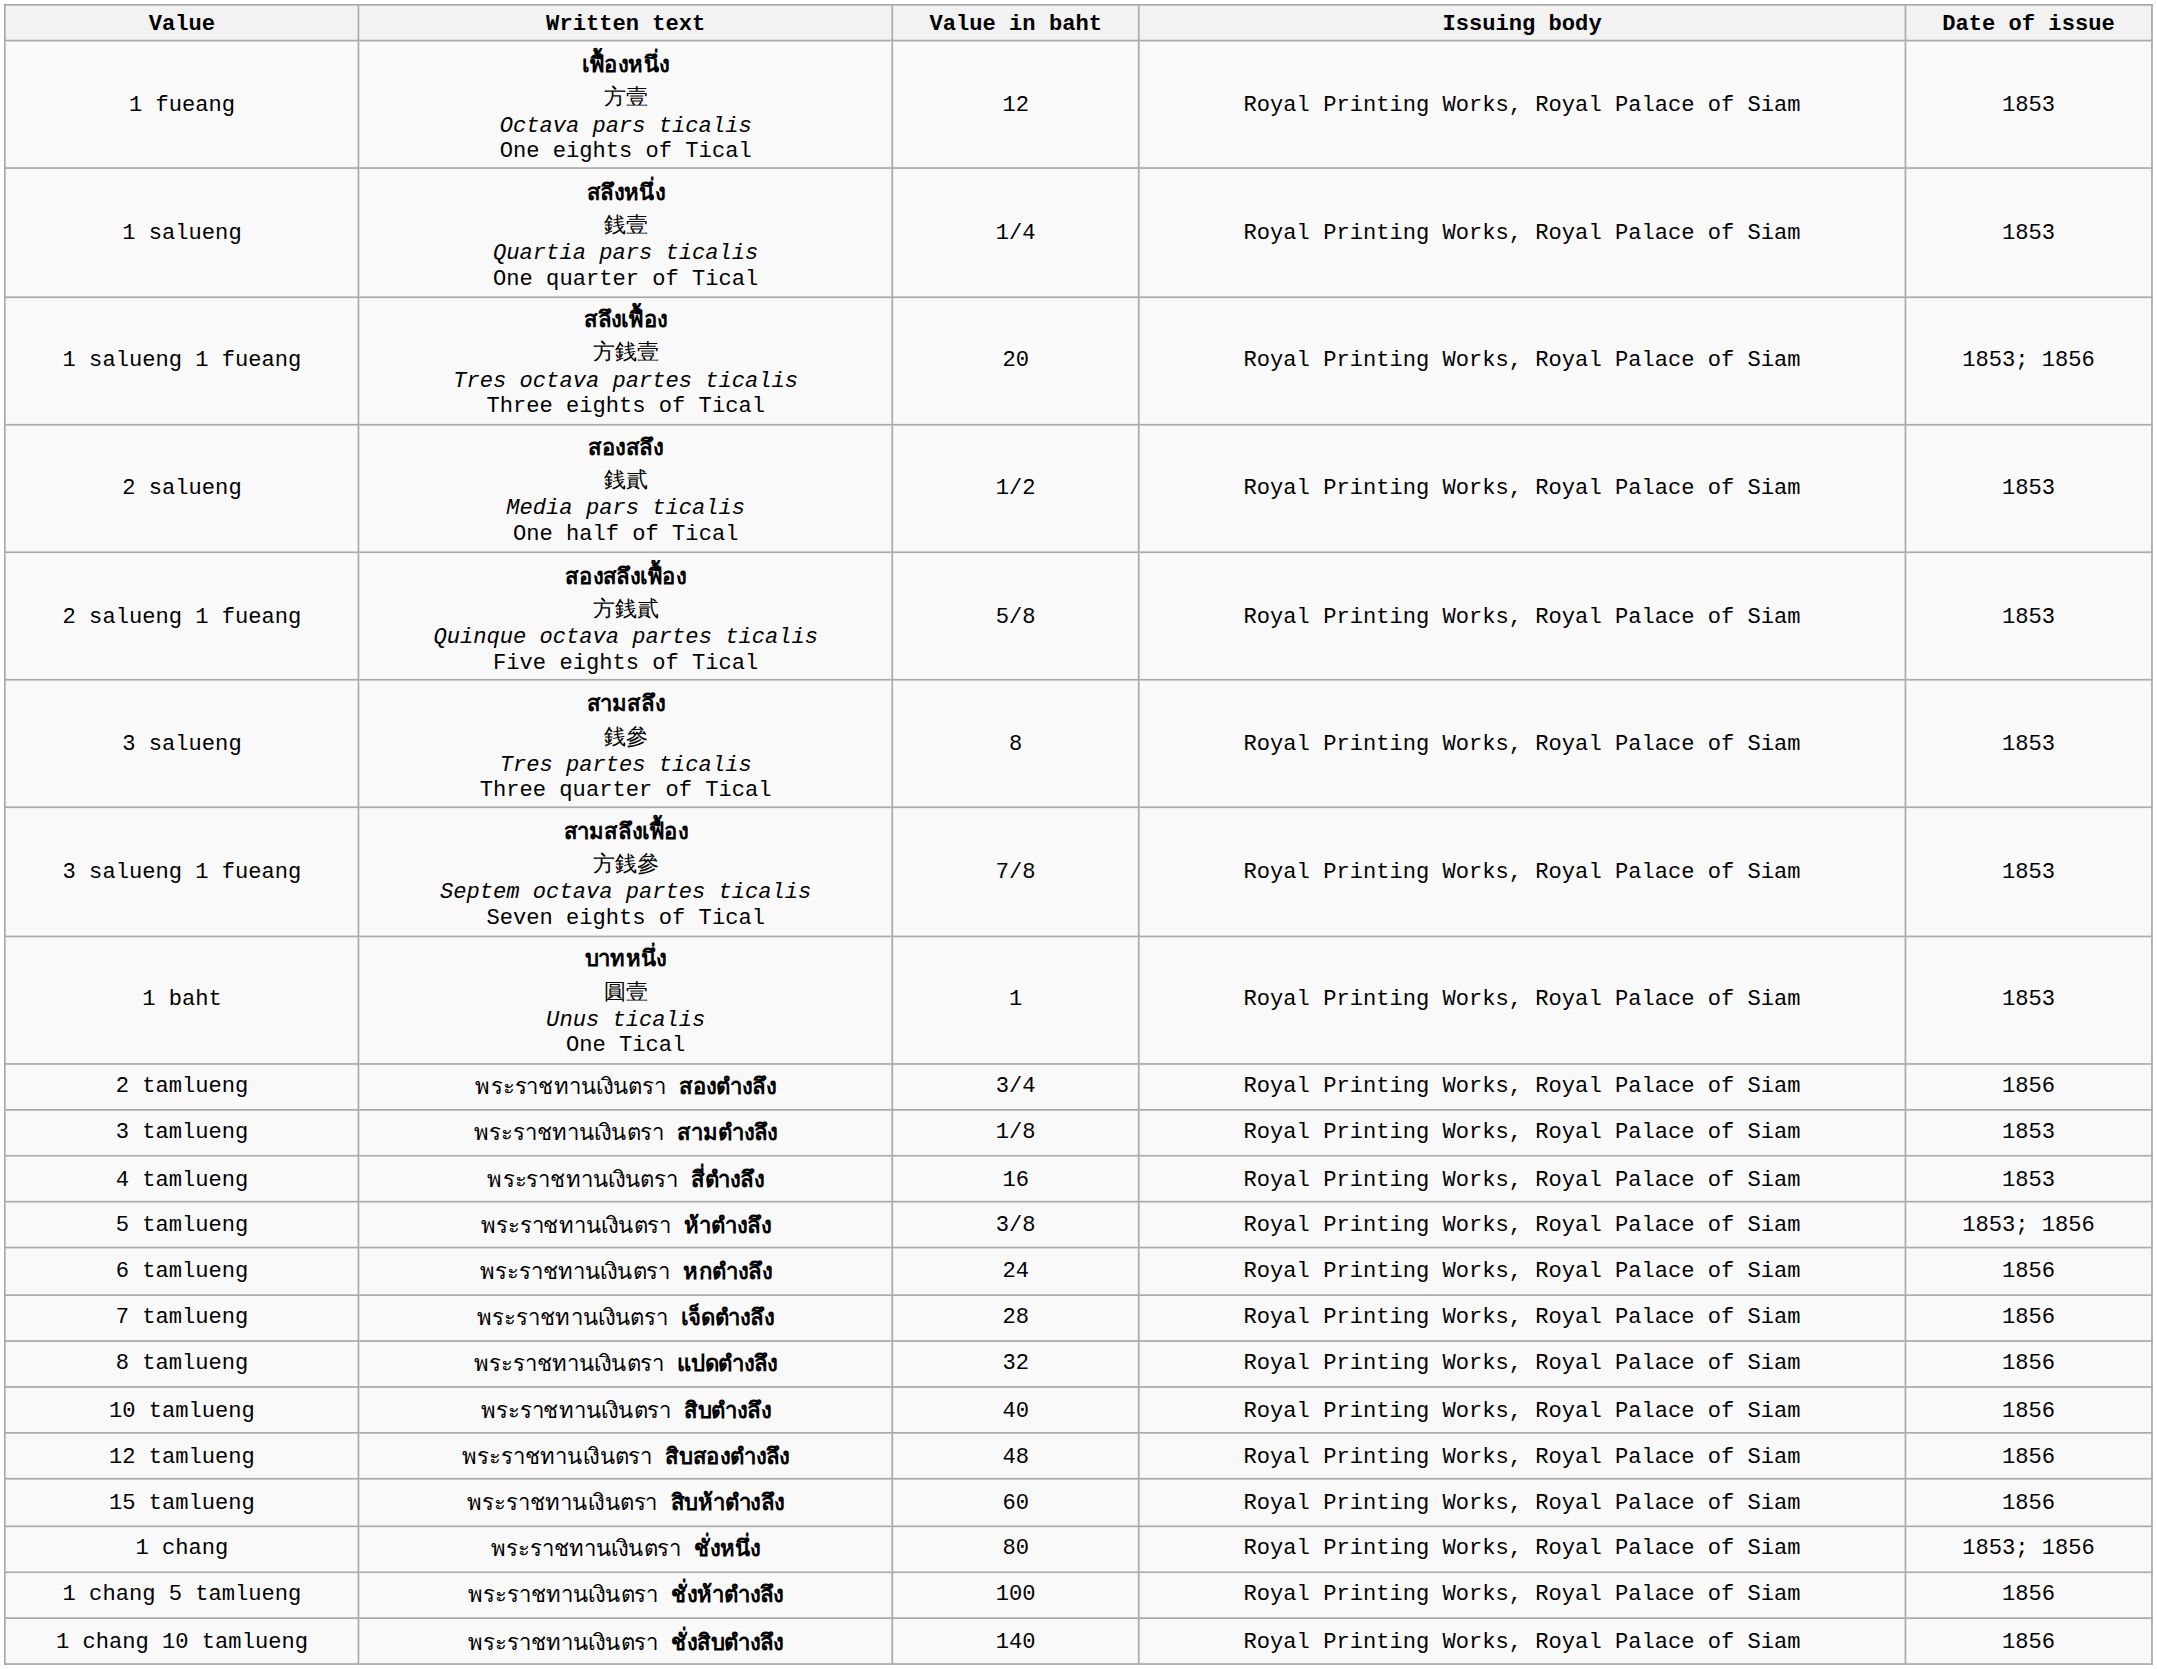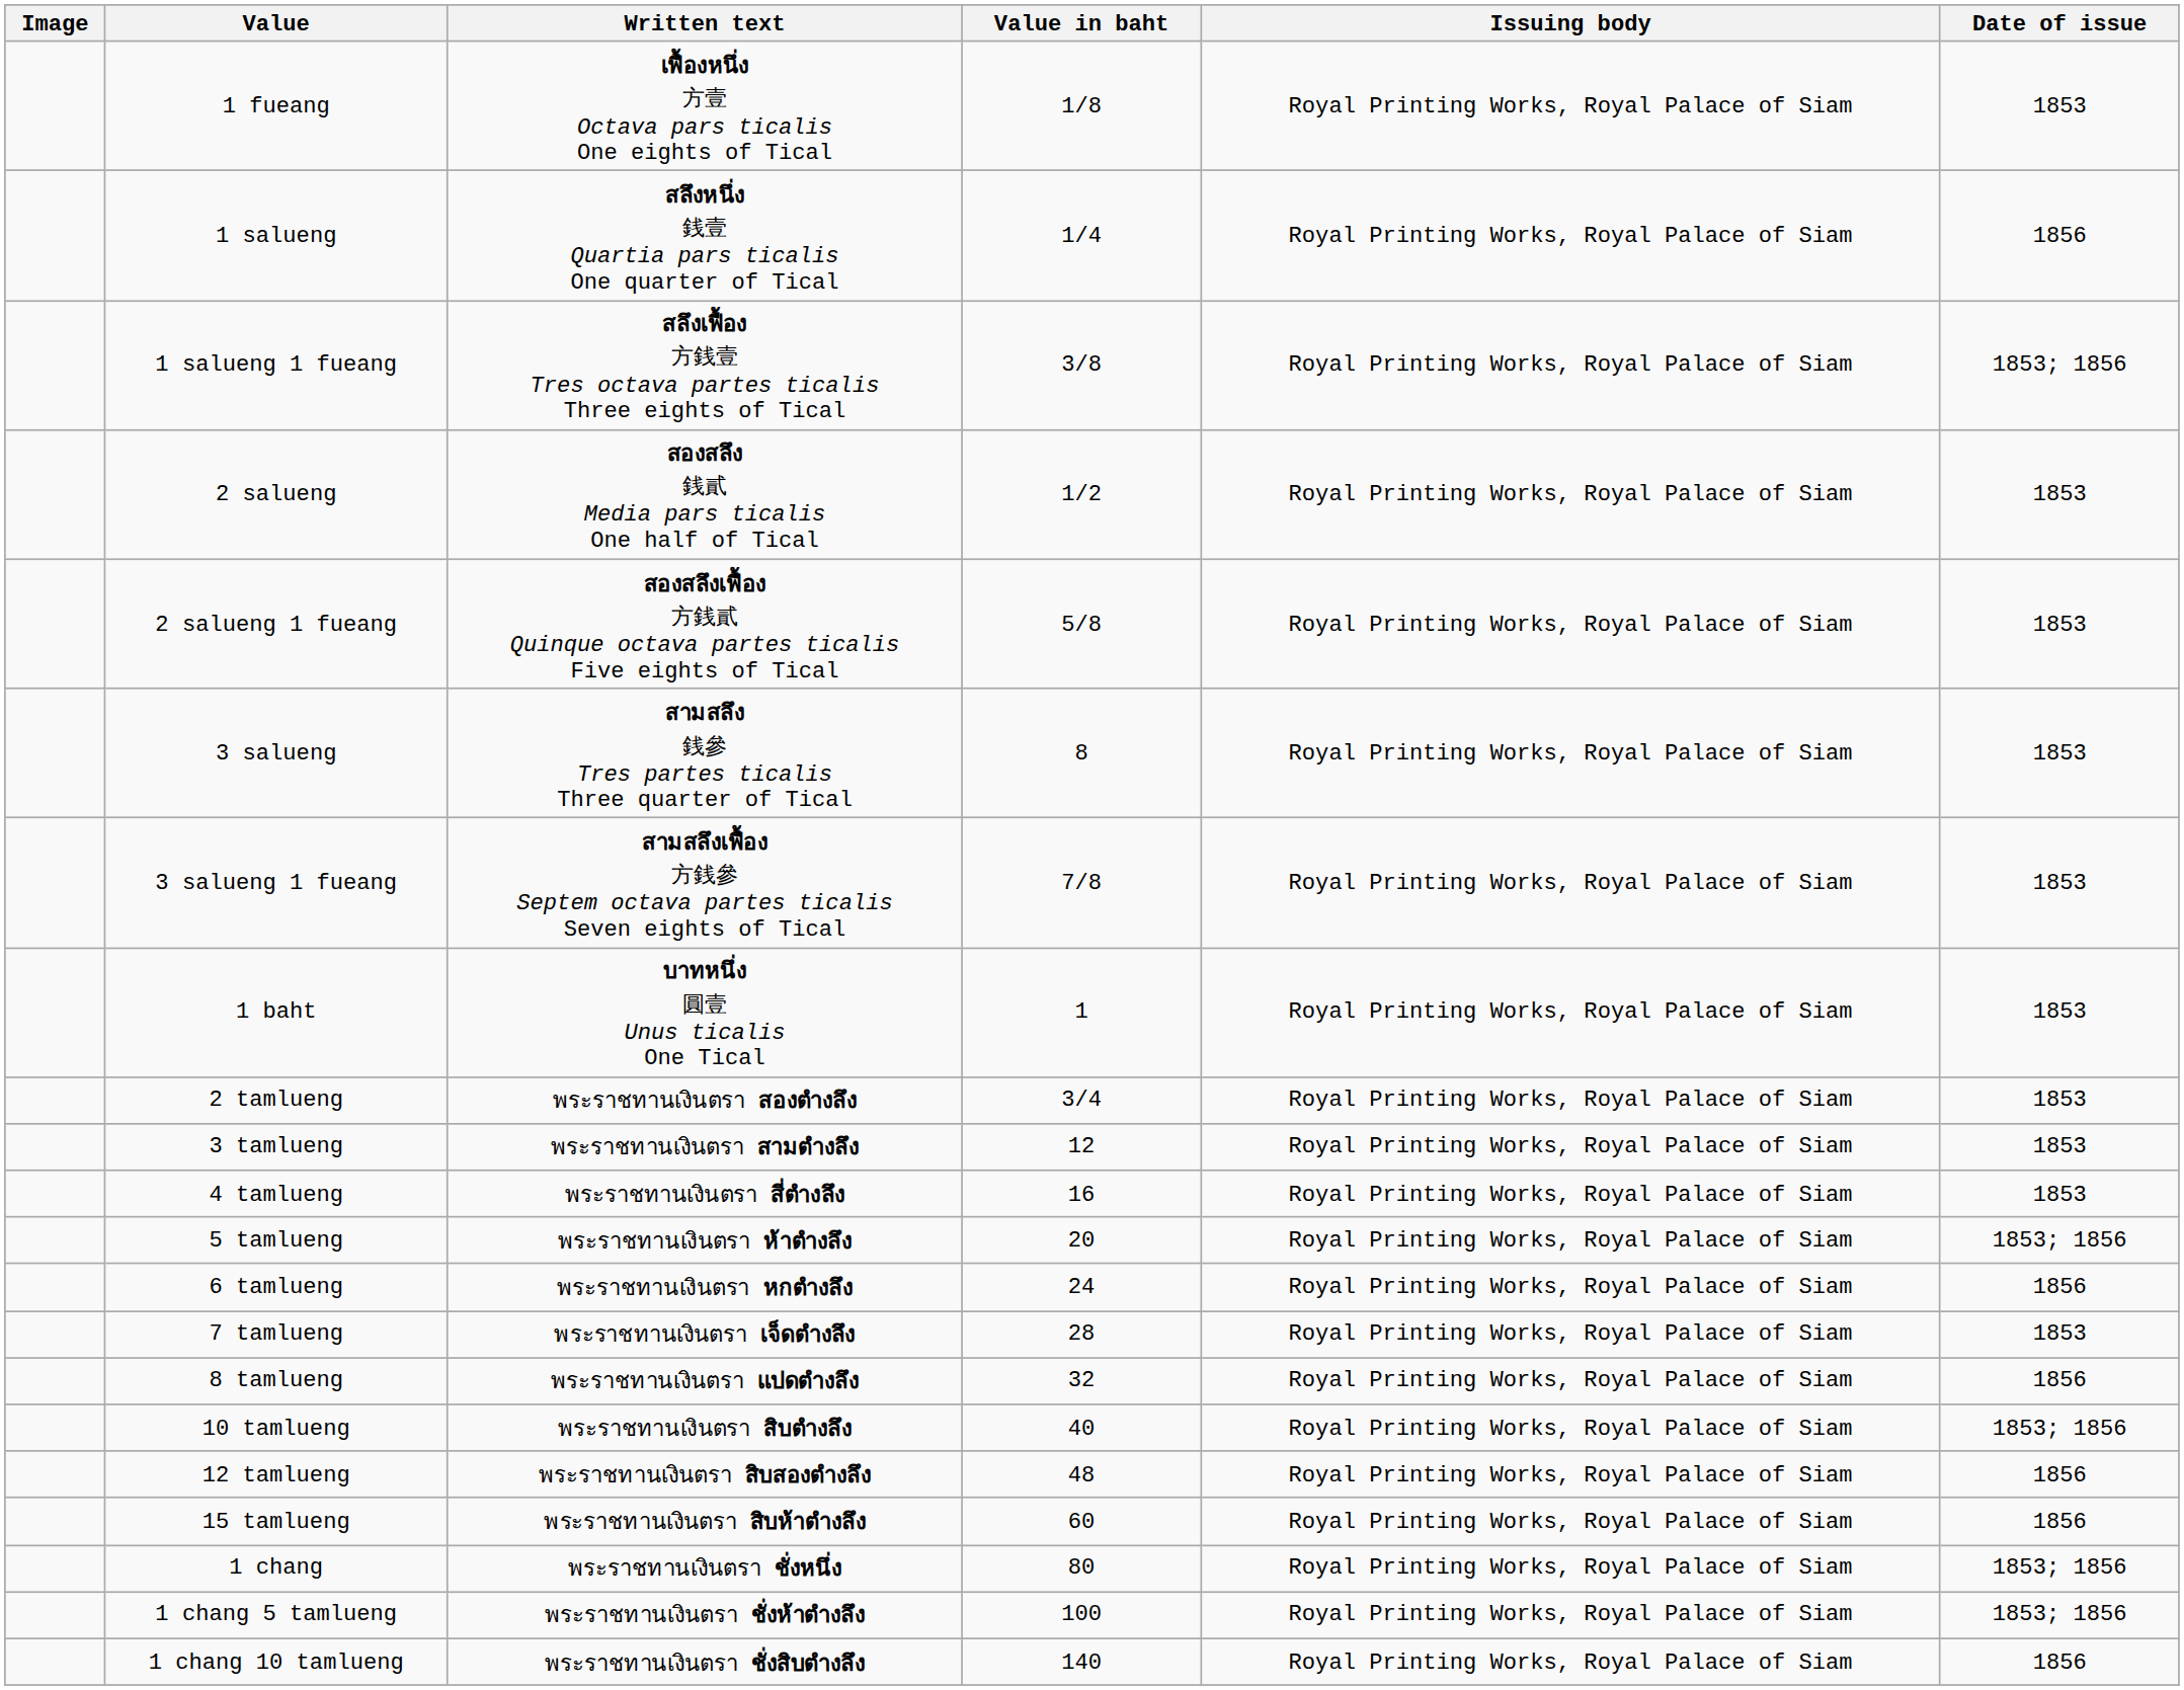+ column: Image
1 fueang | Value in baht: 12 -> 1/8
1 salueng | Date of issue: 1853 -> 1856
1 salueng 1 fueang | Value in baht: 20 -> 3/8
2 tamlueng | Date of issue: 1856 -> 1853
3 tamlueng | Value in baht: 1/8 -> 12
5 tamlueng | Value in baht: 3/8 -> 20
7 tamlueng | Date of issue: 1856 -> 1853
10 tamlueng | Date of issue: 1856 -> 1853; 1856
1 chang 5 tamlueng | Date of issue: 1856 -> 1853; 1856
